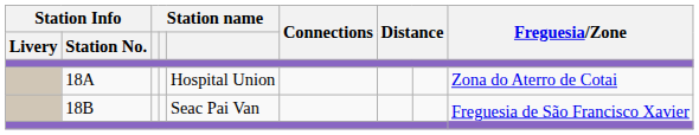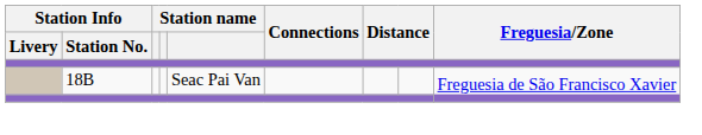- row: 18A | Hospital Union | Zona do Aterro de Cotai
